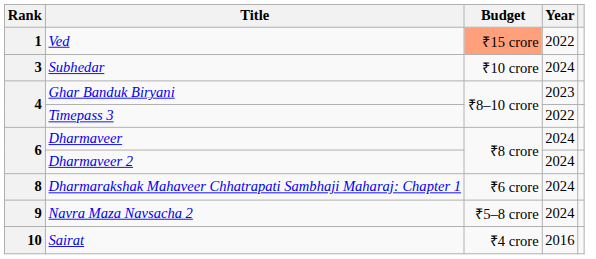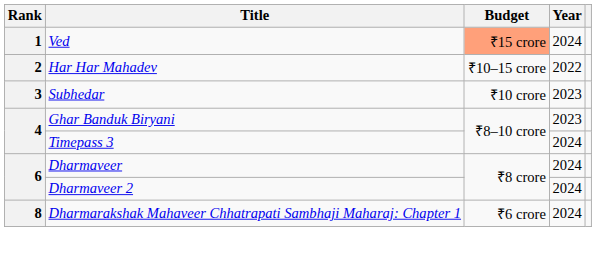Ved | Year: 2022 -> 2024
+ row: 2 | Har Har Mahadev | ₹10–15 crore | 2022
Subhedar | Year: 2024 -> 2023
Timepass 3 | Year: 2022 -> 2024
- row: 9 | Navra Maza Navsacha 2 | ₹5–8 crore | 2024
- row: 10 | Sairat | ₹4 crore | 2016
